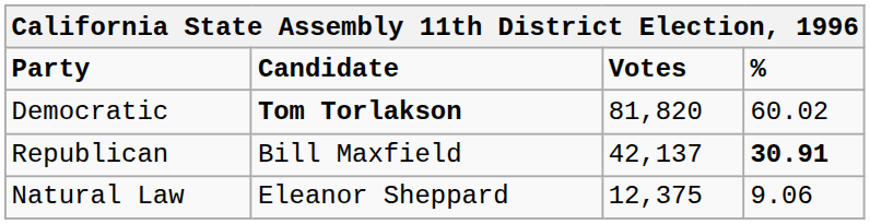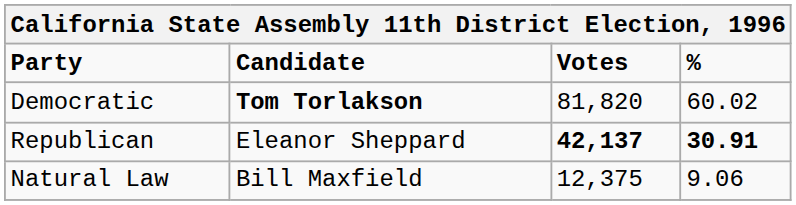Republican | Candidate: Bill Maxfield -> Eleanor Sheppard
Republican | Votes: normal -> bold
Natural Law | Candidate: Eleanor Sheppard -> Bill Maxfield
